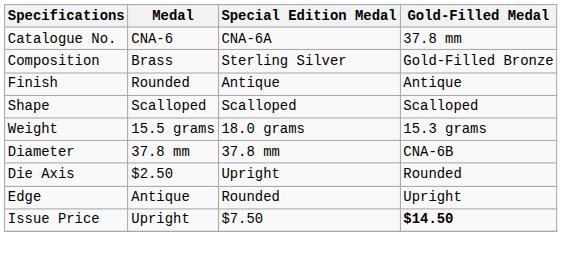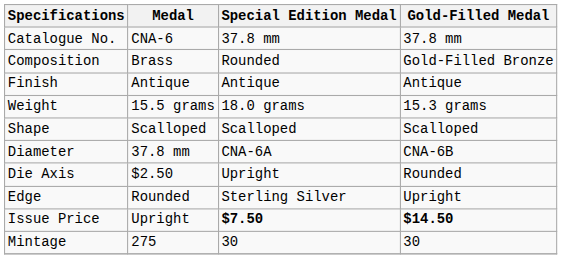Catalogue No. | Special Edition Medal: CNA-6A -> 37.8 mm
Composition | Special Edition Medal: Sterling Silver -> Rounded
Finish | Medal: Rounded -> Antique
rows swapped: Weight <-> Shape
Diameter | Special Edition Medal: 37.8 mm -> CNA-6A
Edge | Medal: Antique -> Rounded
Edge | Special Edition Medal: Rounded -> Sterling Silver
Issue Price | Special Edition Medal: normal -> bold
+ row: Mintage | 275 | 30 | 30
